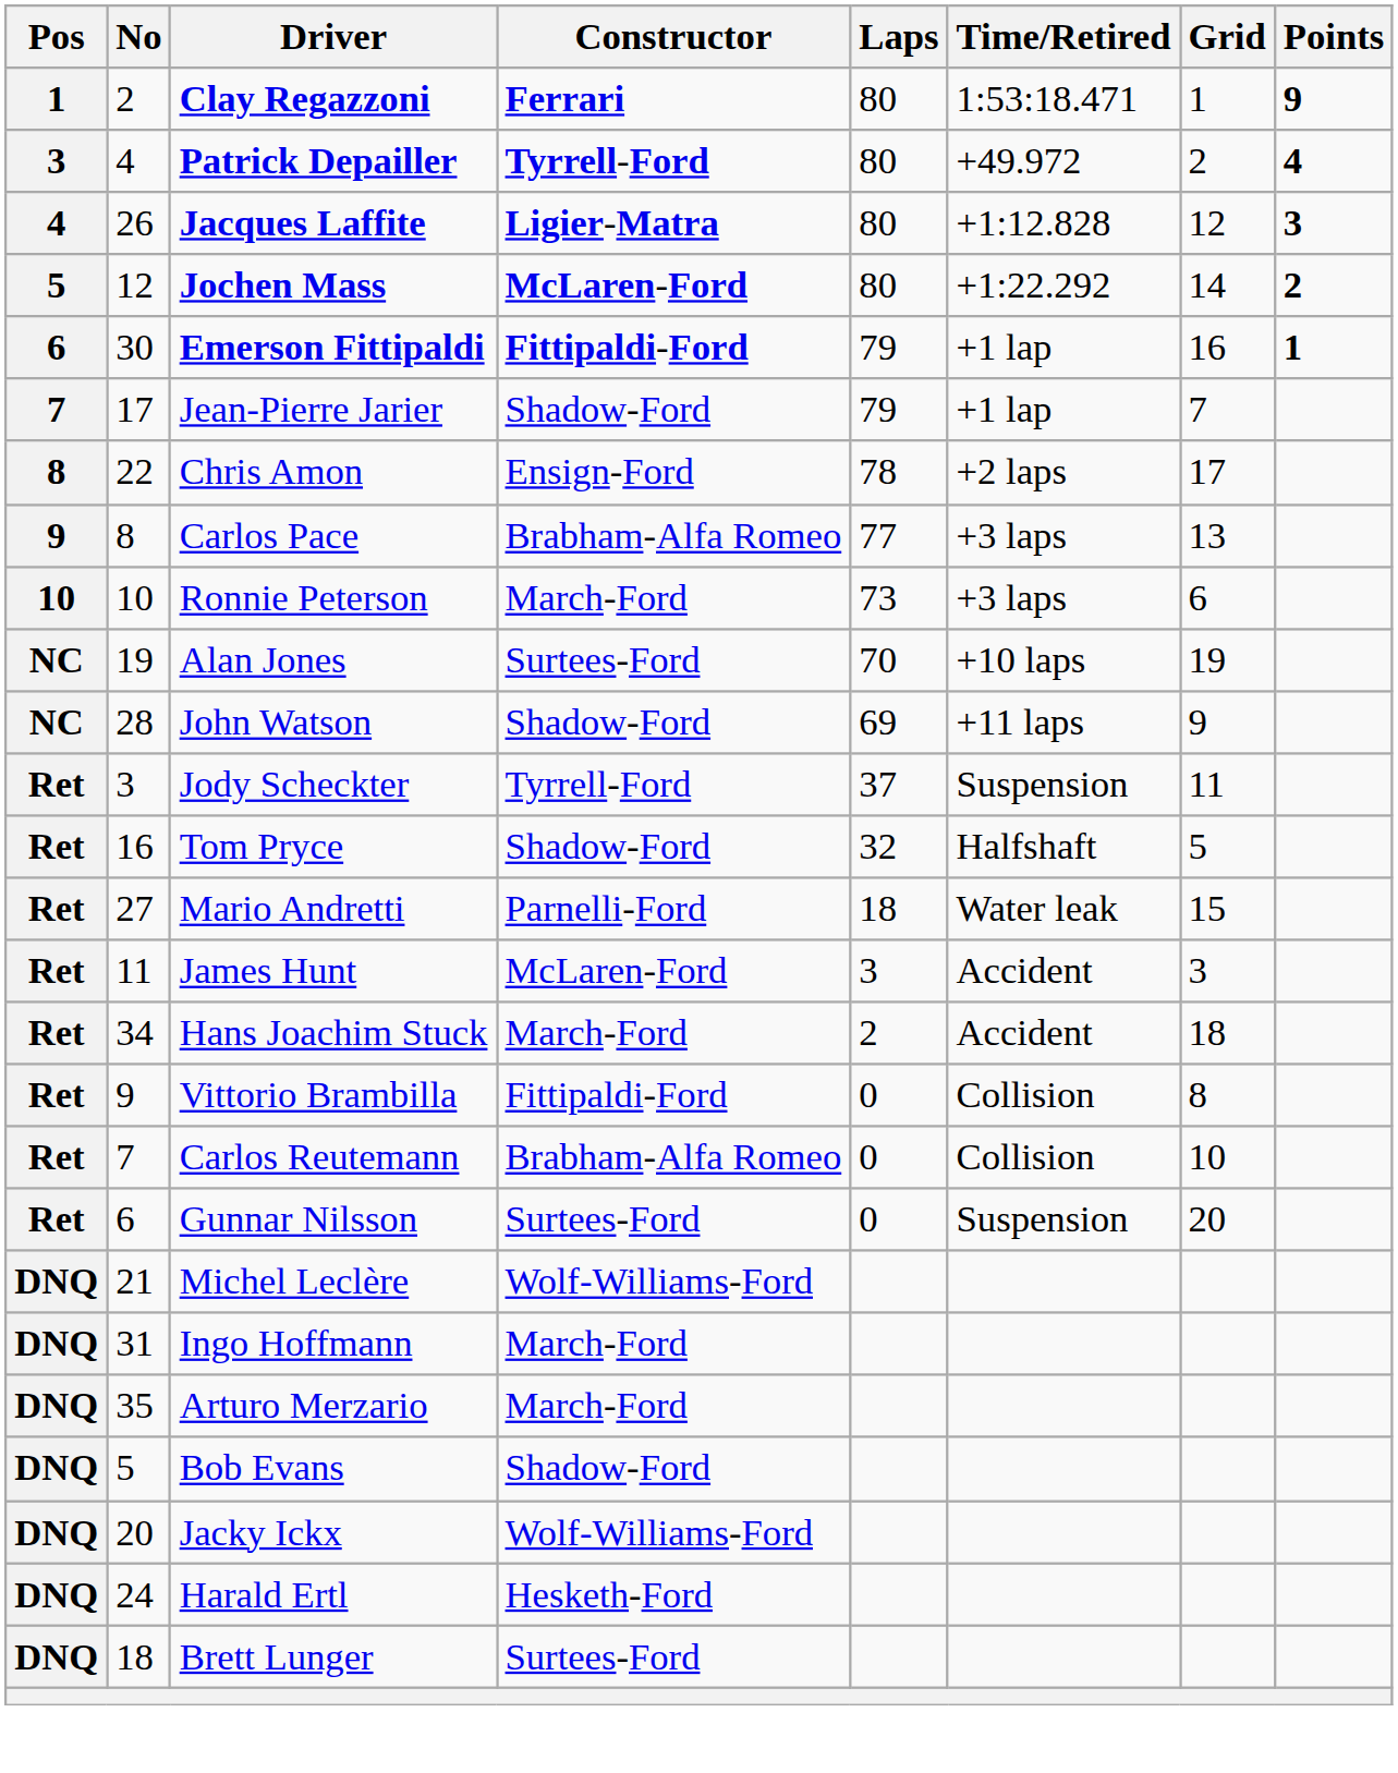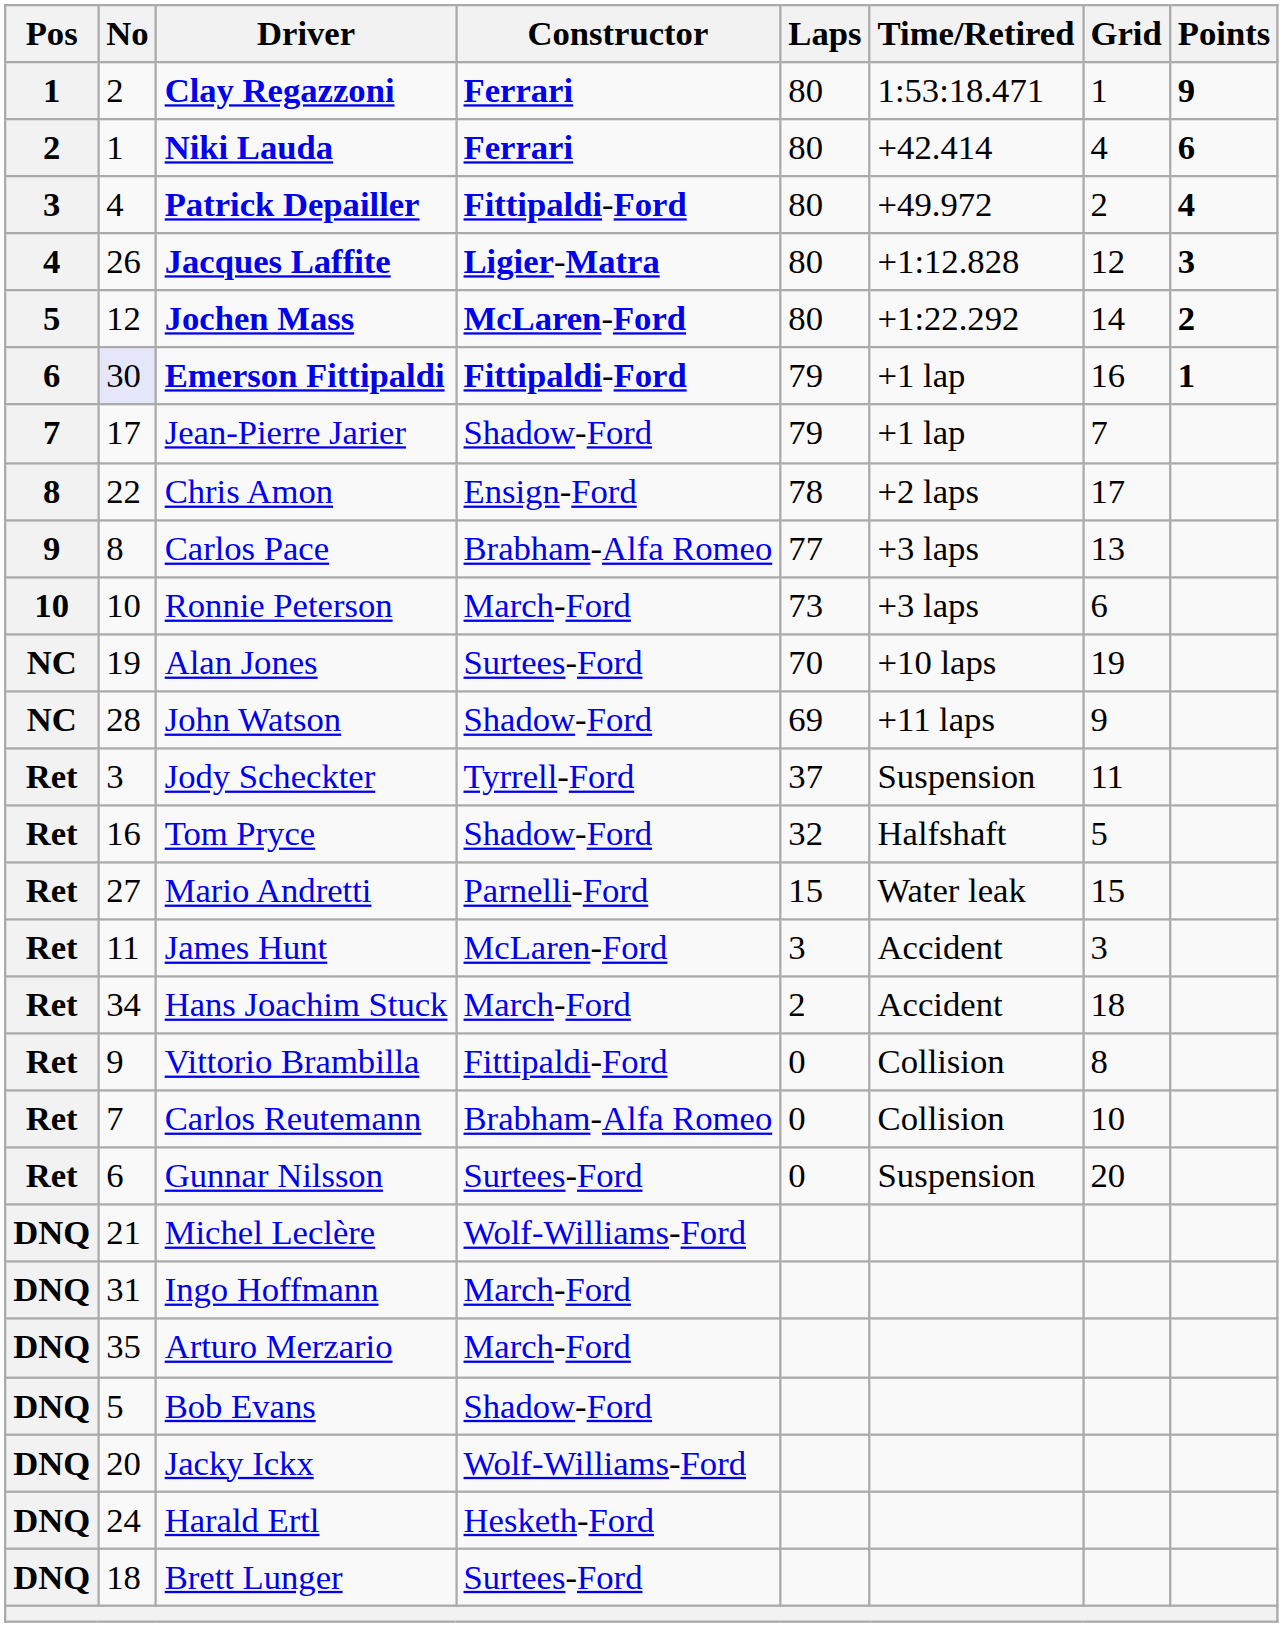+ row: 2 | 1 | Niki Lauda | Ferrari | 80 | +42.414 | 4 | 6
Patrick Depailler | Constructor: Tyrrell-Ford -> Fittipaldi-Ford
Emerson Fittipaldi | No: no background -> lavender background
Mario Andretti | Laps: 18 -> 15
